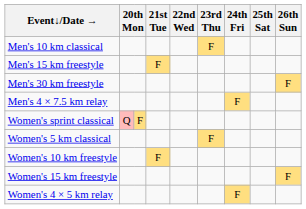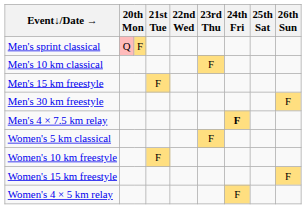+ row: Men's sprint classical | Q | F
Men's 4 × 7.5 km relay | 24th Fri: normal -> bold
- row: Women's sprint classical | Q | F
